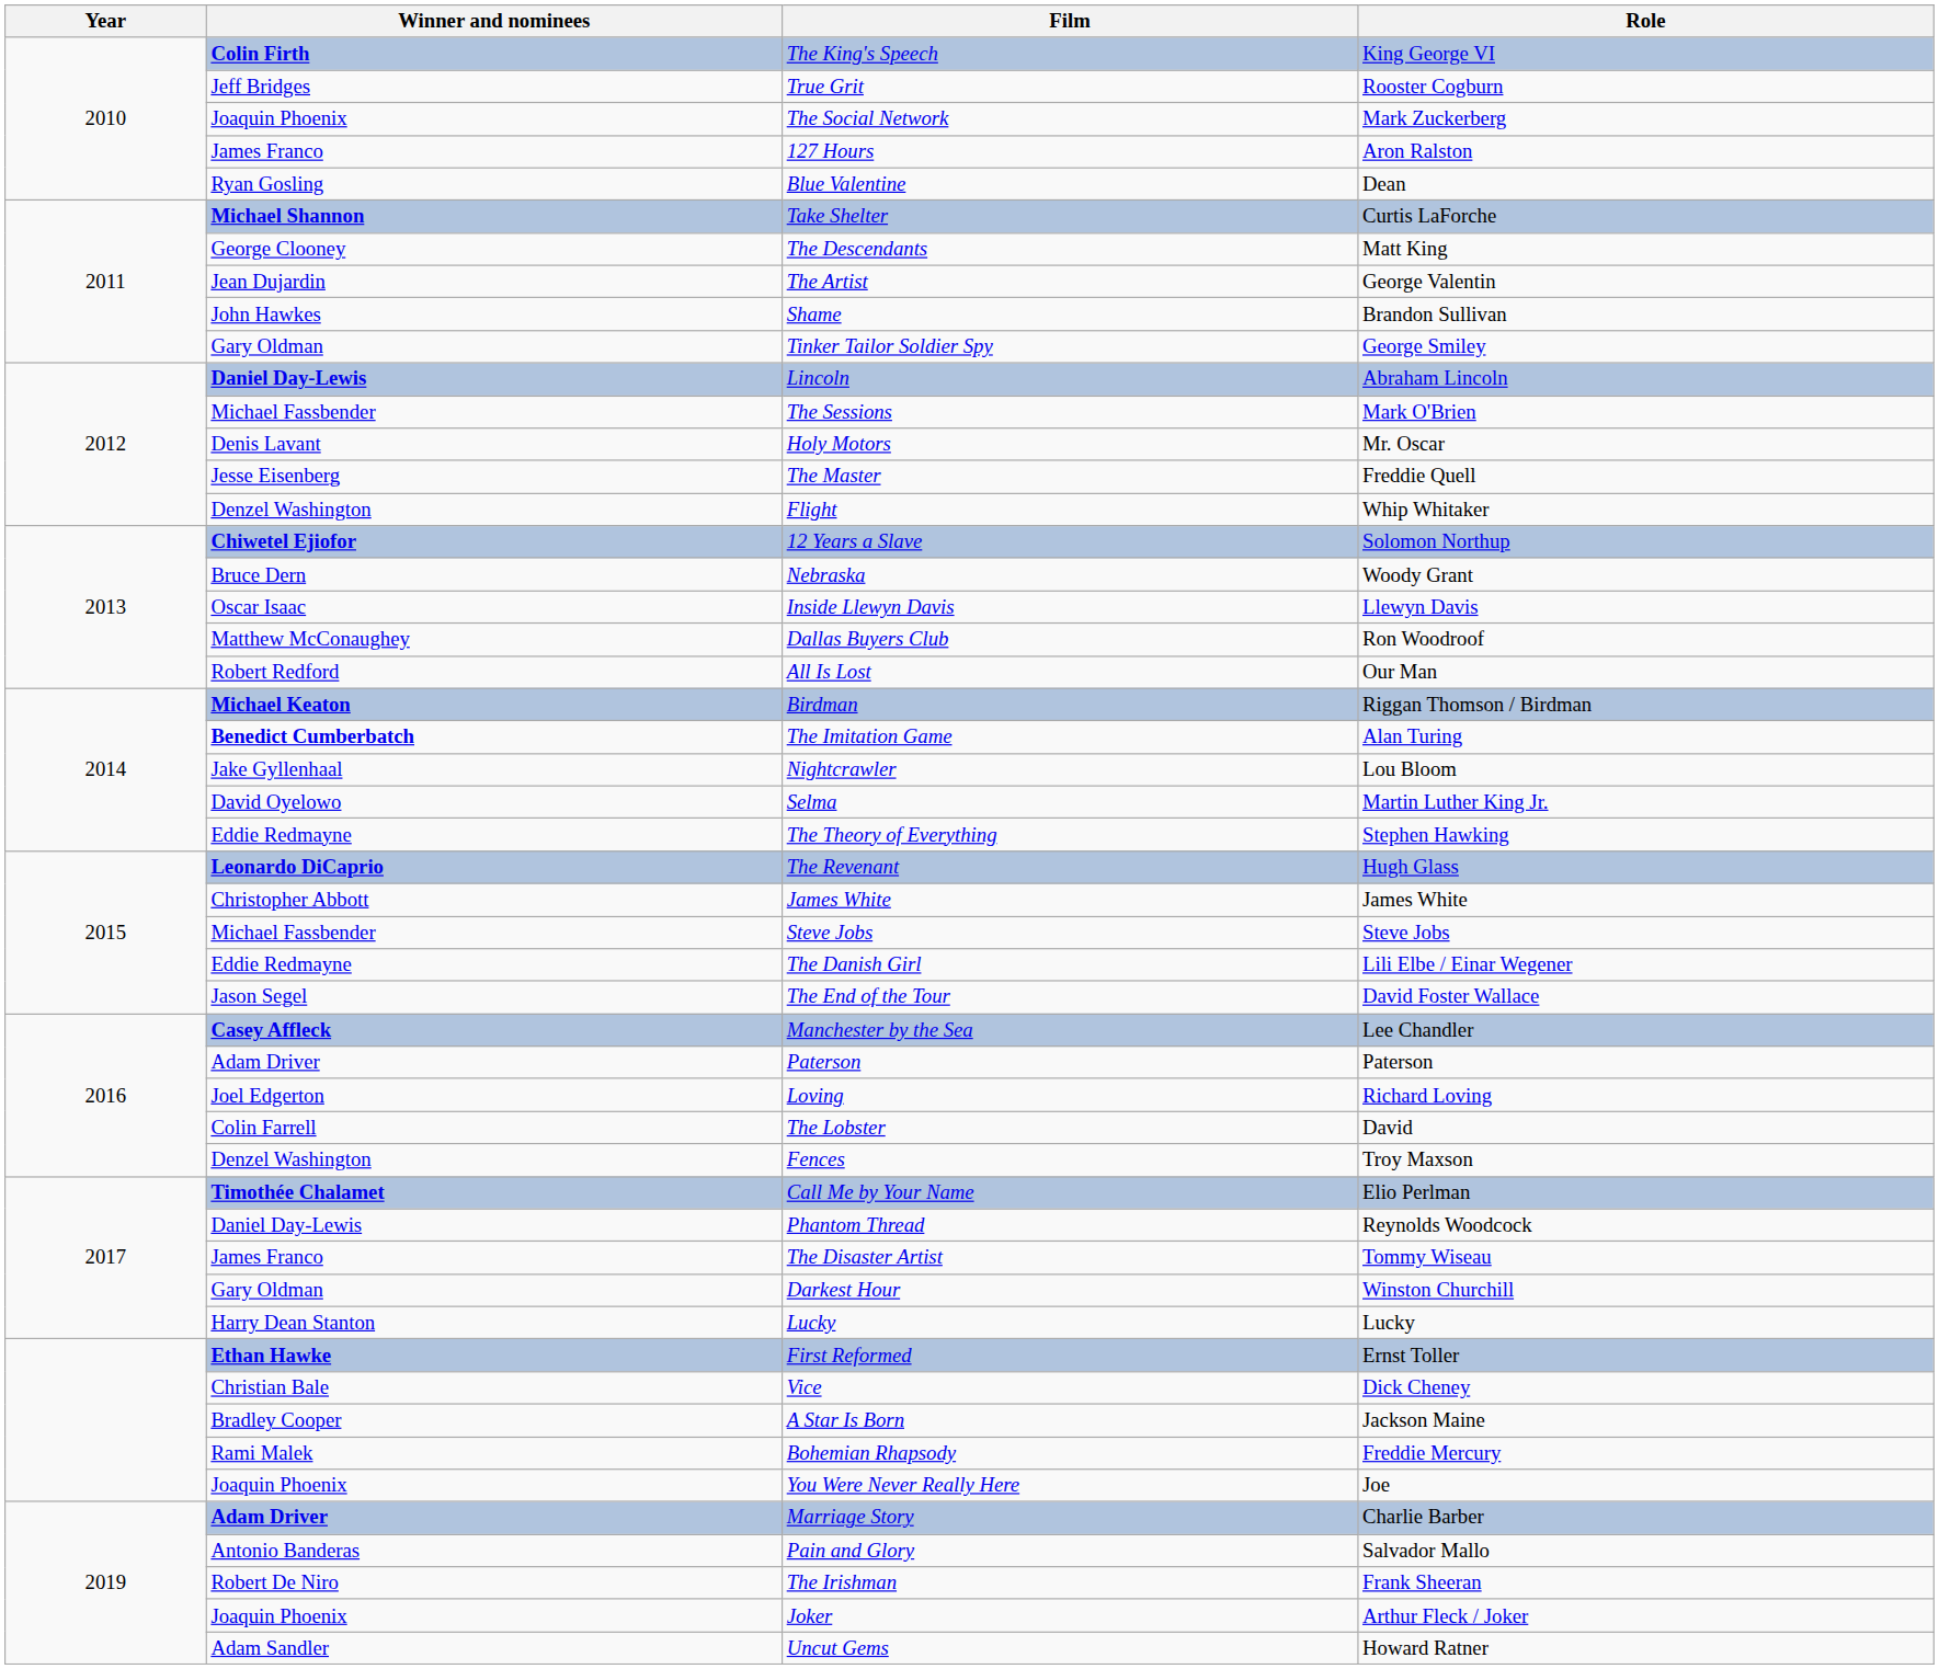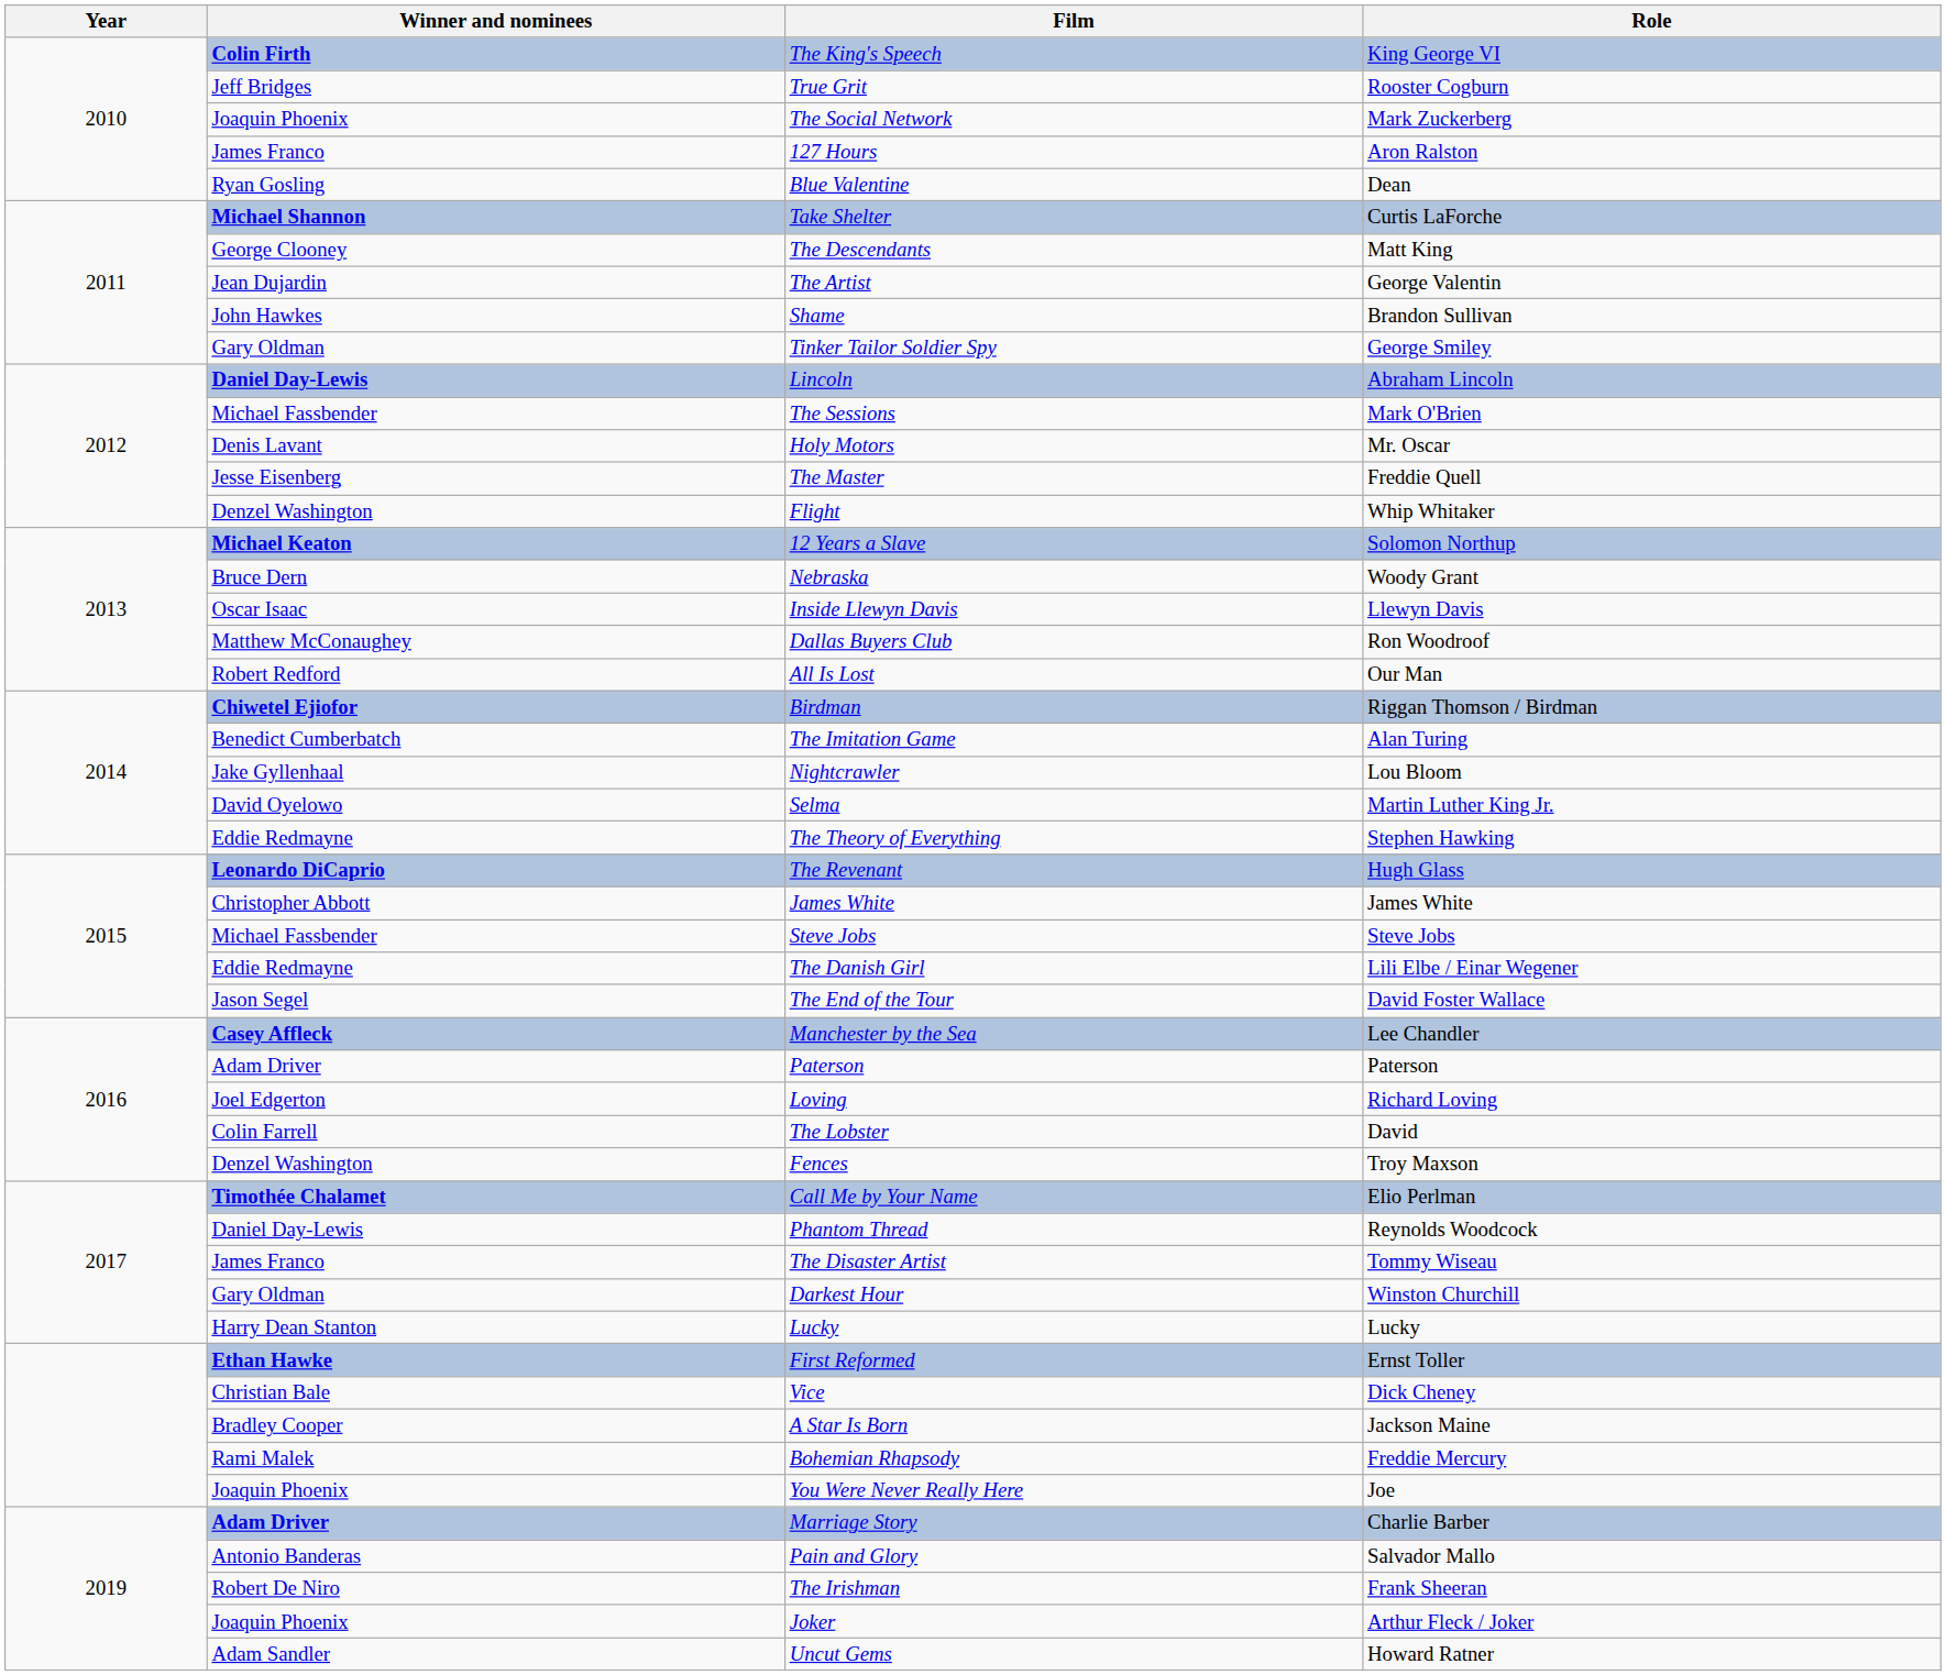12 Years a Slave | Winner and nominees: Chiwetel Ejiofor -> Michael Keaton
Birdman | Winner and nominees: Michael Keaton -> Chiwetel Ejiofor
The Imitation Game | Winner and nominees: bold -> normal
